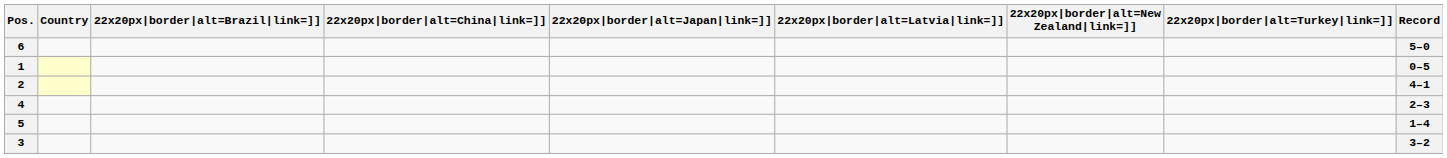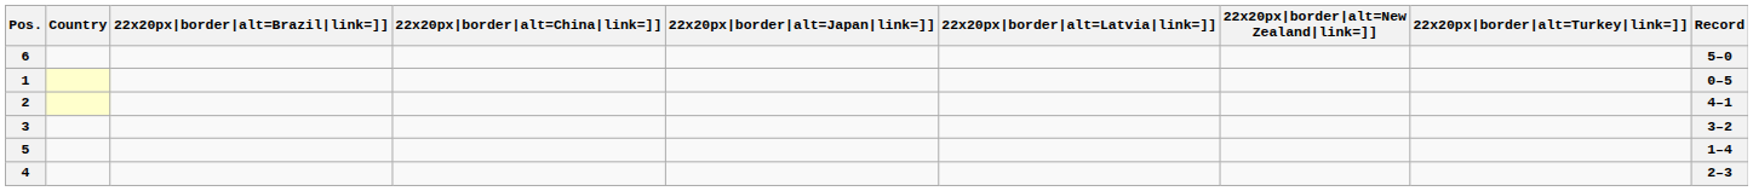rows swapped: 3 <-> 4
